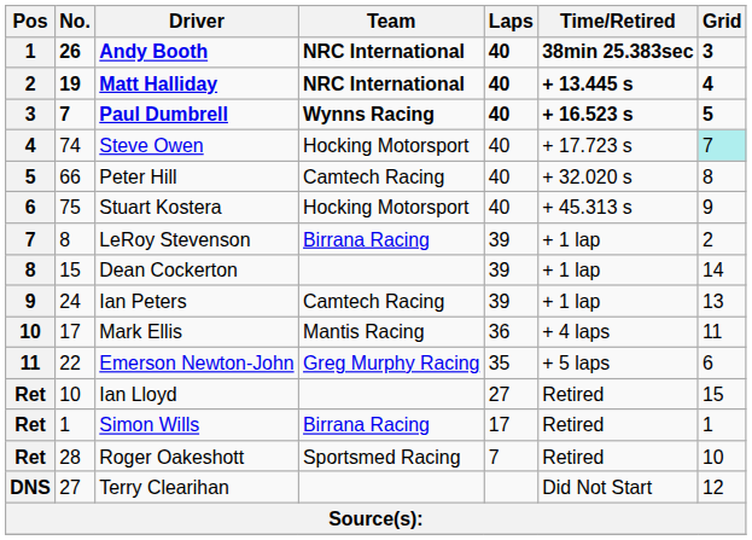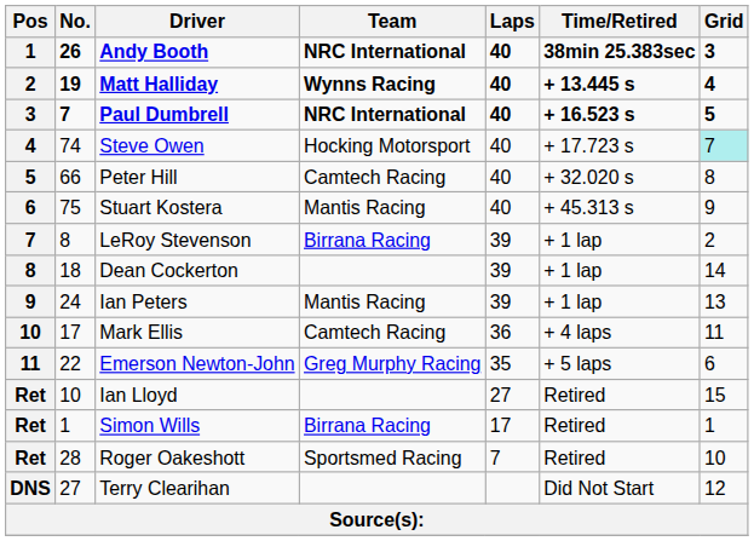Matt Halliday | Team: NRC International -> Wynns Racing
Paul Dumbrell | Team: Wynns Racing -> NRC International
Stuart Kostera | Team: Hocking Motorsport -> Mantis Racing
Dean Cockerton | No.: 15 -> 18
Ian Peters | Team: Camtech Racing -> Mantis Racing
Mark Ellis | Team: Mantis Racing -> Camtech Racing
